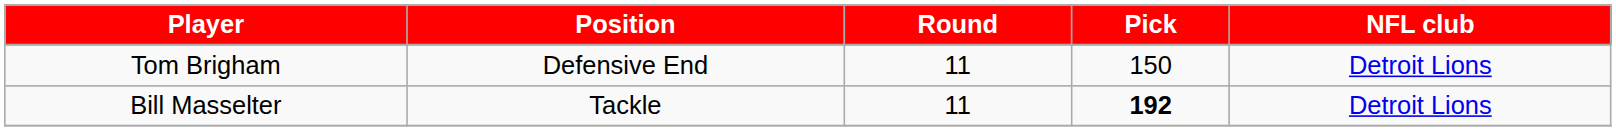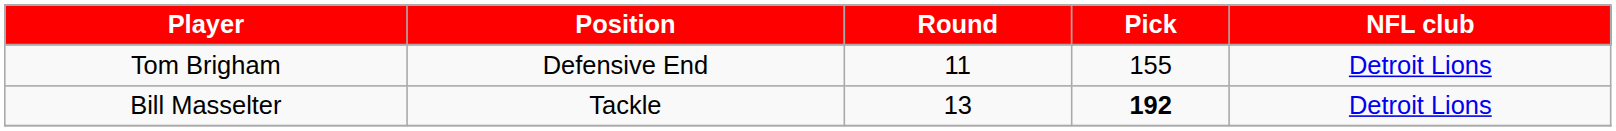Tom Brigham | Pick: 150 -> 155
Bill Masselter | Round: 11 -> 13
